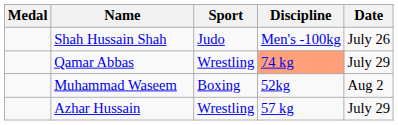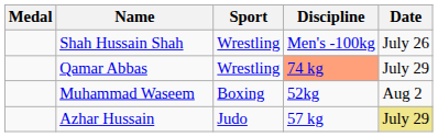Shah Hussain Shah | Sport: Judo -> Wrestling
Azhar Hussain | Sport: Wrestling -> Judo
Azhar Hussain | Date: no background -> khaki background
